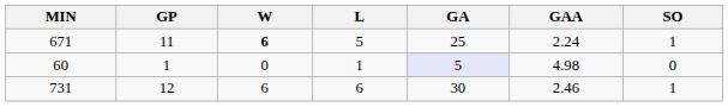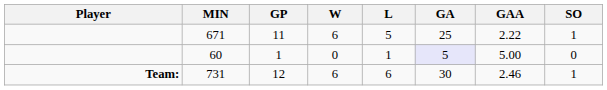+ column: Player | Team:
671 | W: bold -> normal
671 | GAA: 2.24 -> 2.22
60 | GAA: 4.98 -> 5.00
